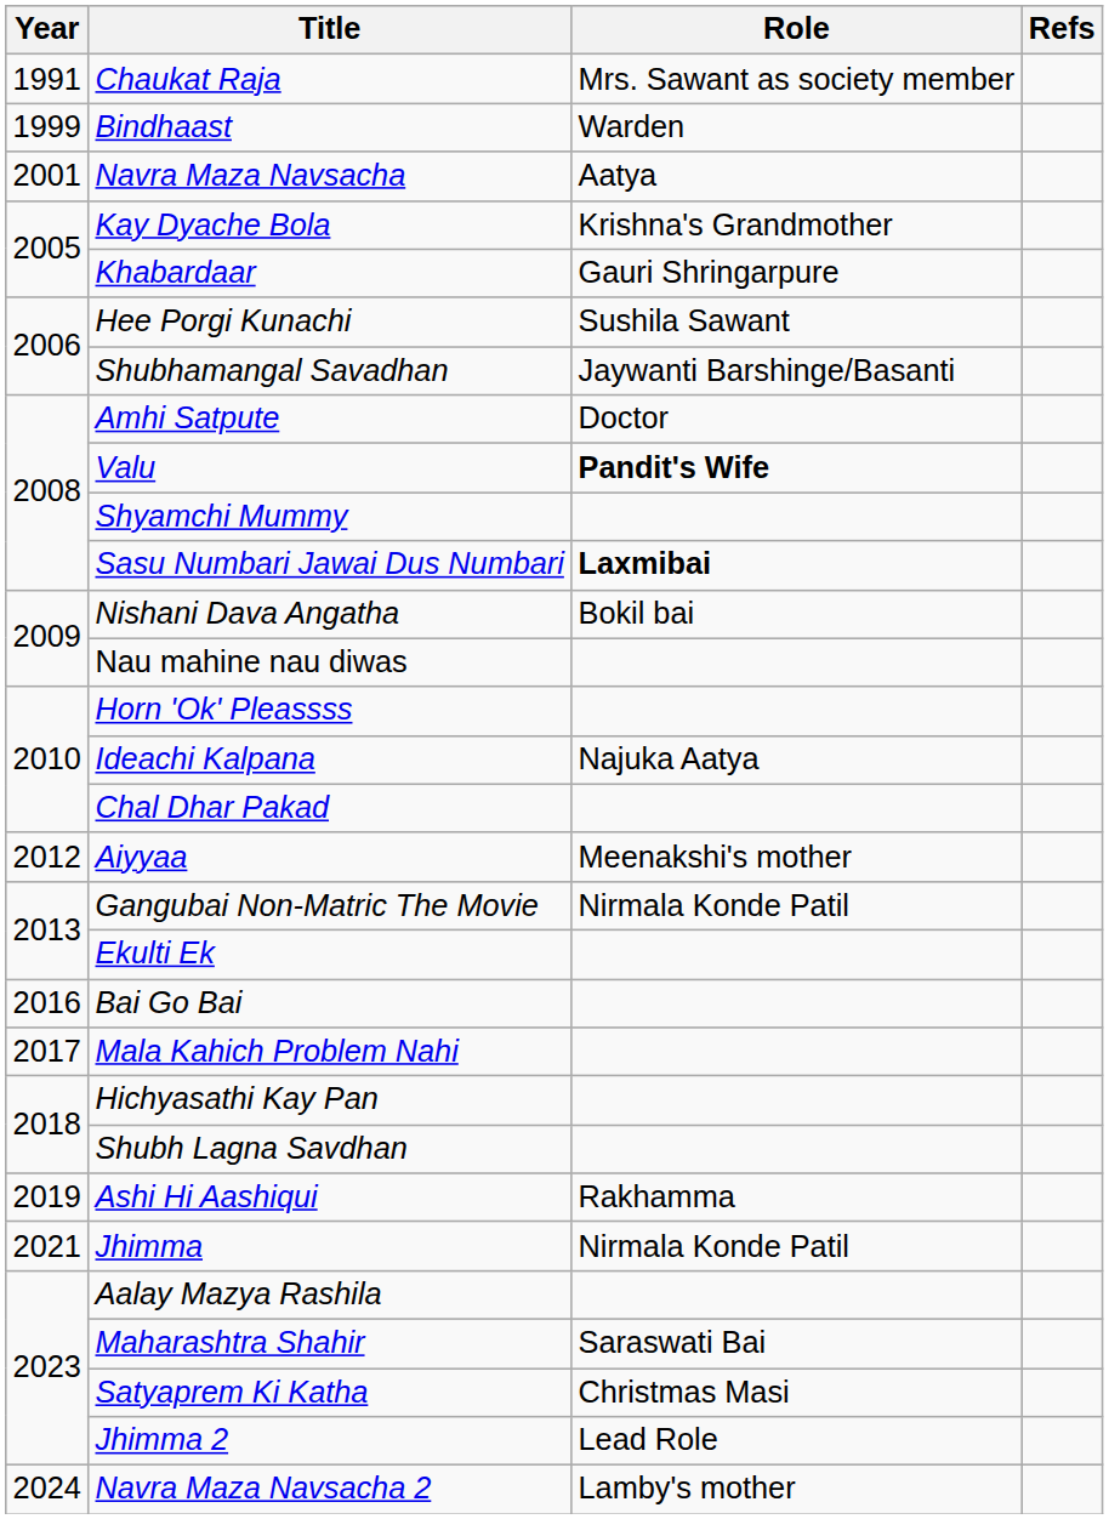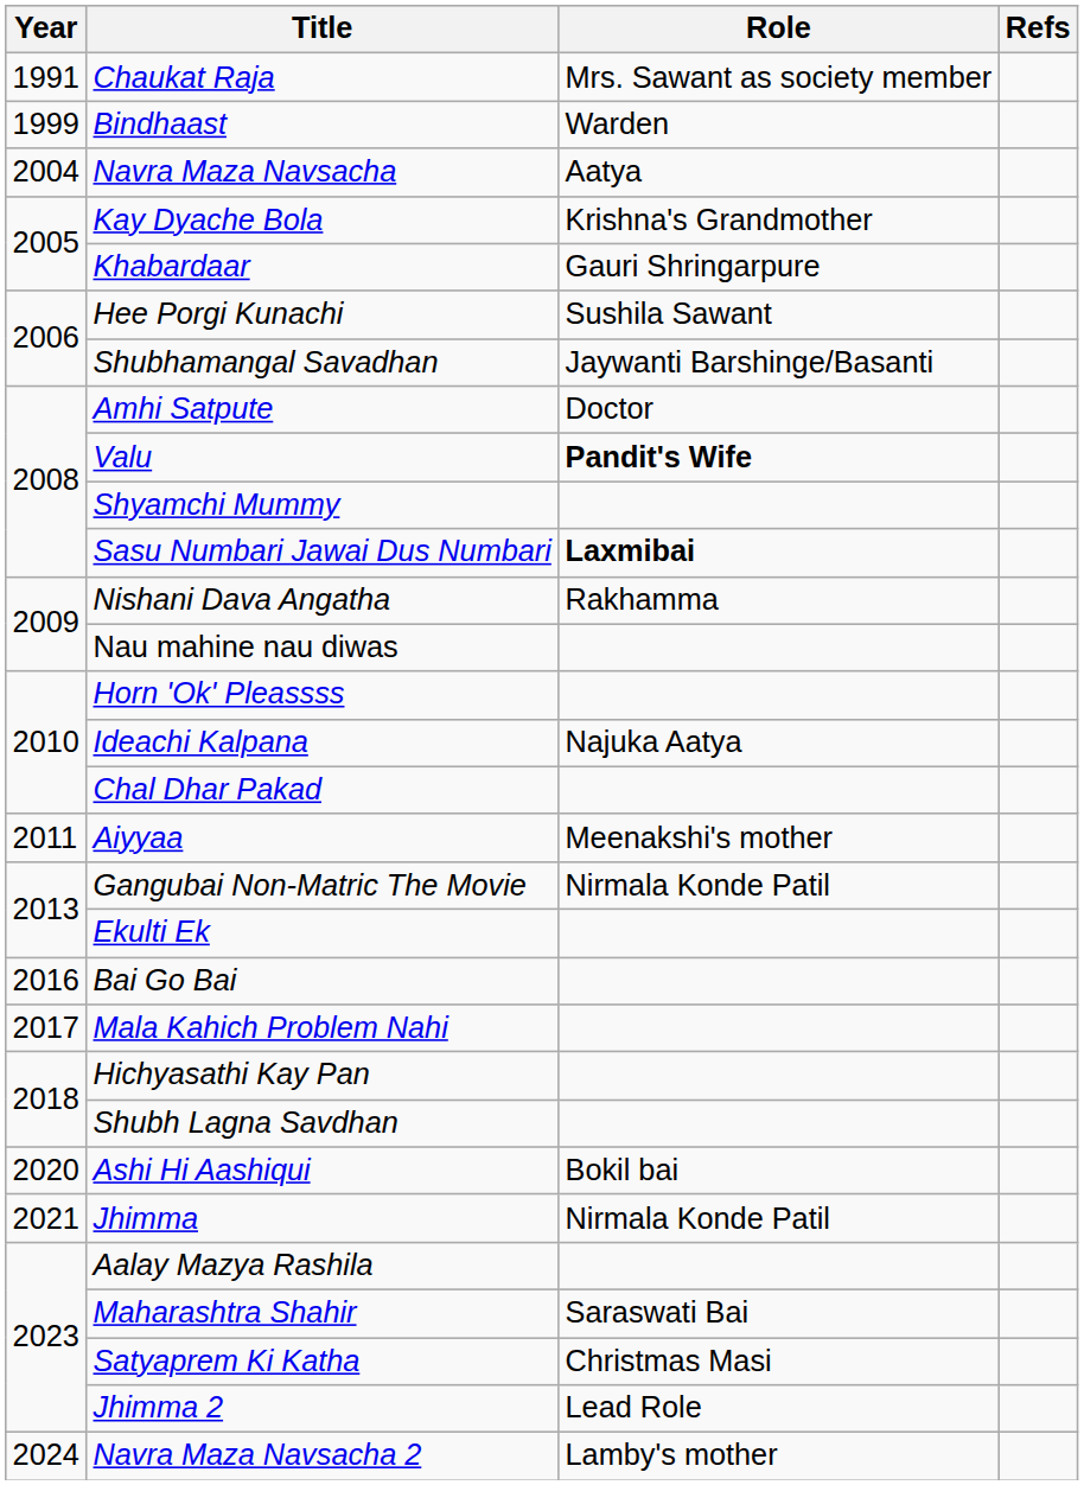Navra Maza Navsacha | Year: 2001 -> 2004
Nishani Dava Angatha | Role: Bokil bai -> Rakhamma
Aiyyaa | Year: 2012 -> 2011
Ashi Hi Aashiqui | Year: 2019 -> 2020
Ashi Hi Aashiqui | Role: Rakhamma -> Bokil bai
